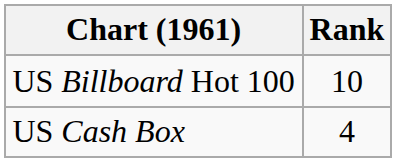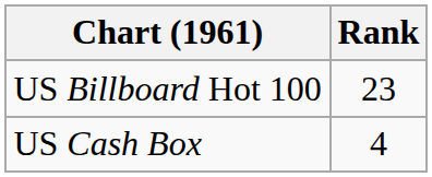US Billboard Hot 100 | Rank: 10 -> 23
